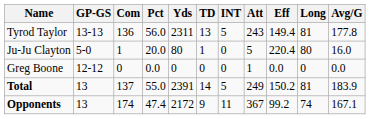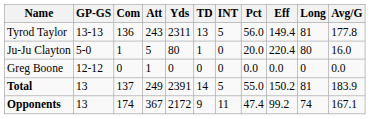columns swapped: Att <-> Pct
